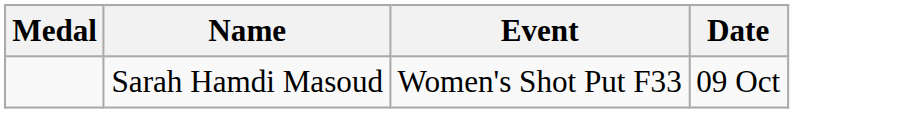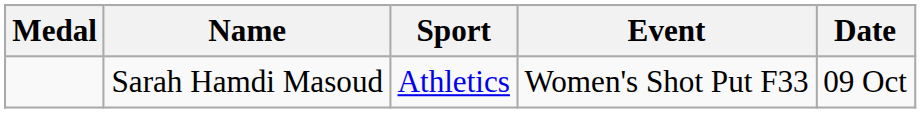+ column: Sport | Athletics
